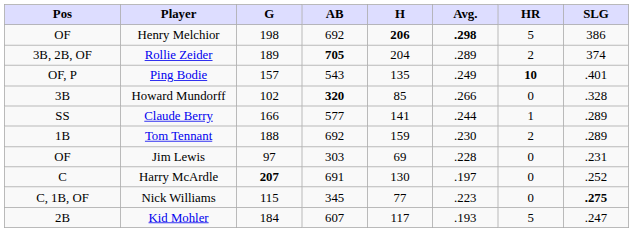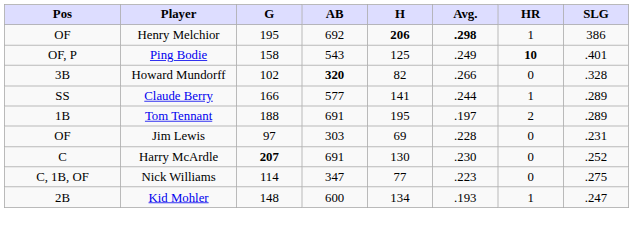Henry Melchior | G: 198 -> 195
Henry Melchior | HR: 5 -> 1
- row: 3B, 2B, OF | Rollie Zeider | 189 | 705 | 204 | .289 | 2 | 374
Ping Bodie | G: 157 -> 158
Ping Bodie | H: 135 -> 125
Howard Mundorff | H: 85 -> 82
Tom Tennant | AB: 692 -> 691
Tom Tennant | H: 159 -> 195
Tom Tennant | Avg.: .230 -> .197
Harry McArdle | Avg.: .197 -> .230
Nick Williams | G: 115 -> 114
Nick Williams | AB: 345 -> 347
Nick Williams | SLG: bold -> normal
Kid Mohler | G: 184 -> 148
Kid Mohler | AB: 607 -> 600
Kid Mohler | H: 117 -> 134
Kid Mohler | HR: 5 -> 1
